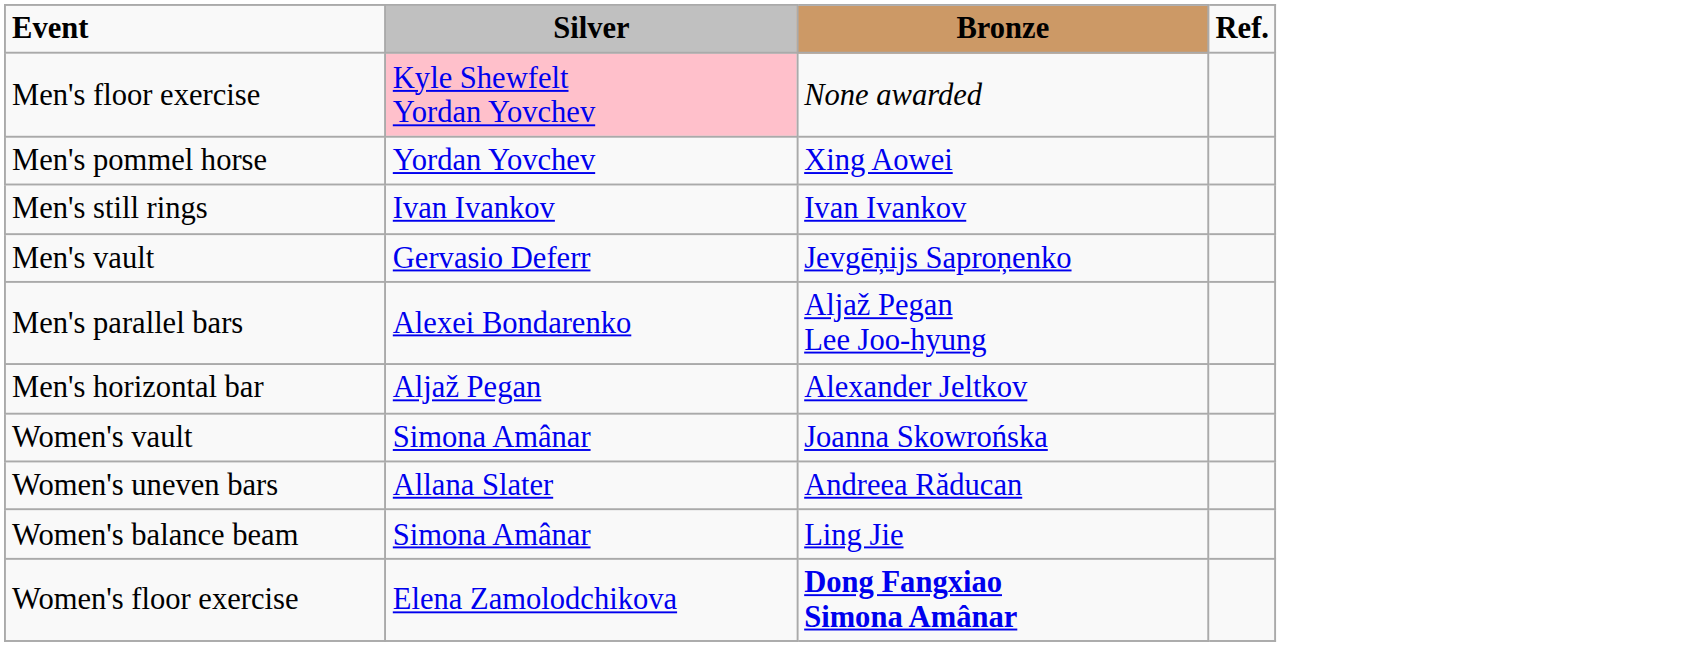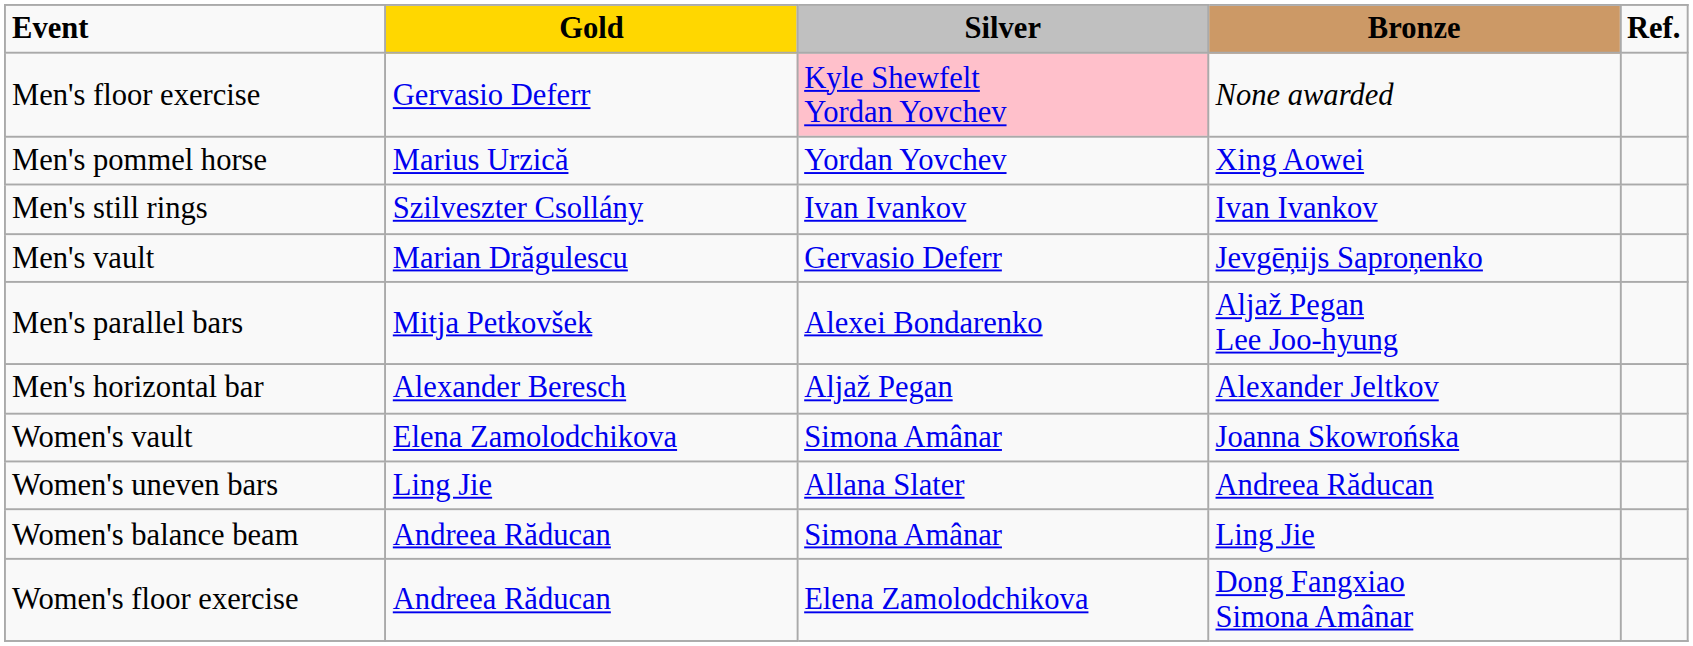+ column: Gold | Gervasio Deferr | Marius Urzică | Szilveszter Csollány | Marian Drăgulescu | Mitja Petkovšek | Alexander Beresch | Elena Zamolodchikova | Ling Jie | Andreea Răducan | Andreea Răducan
Women's floor exercise | Bronze: bold -> normal
